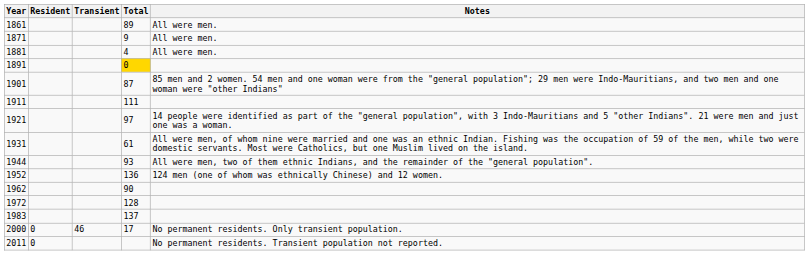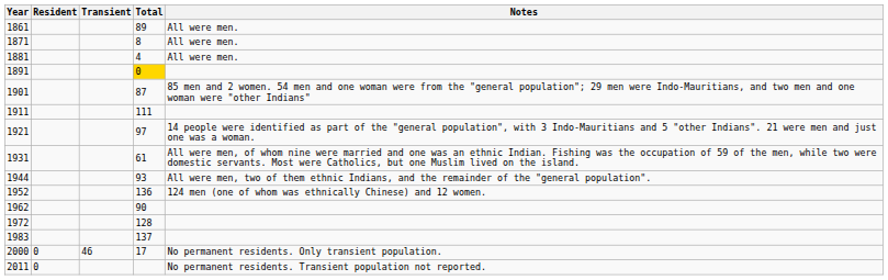1871 | Total: 9 -> 8
